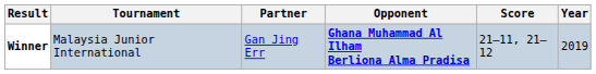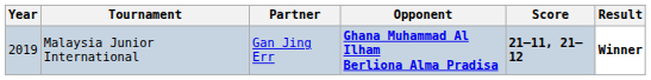columns swapped: Year <-> Result
Malaysia Junior International | Score: normal -> bold
